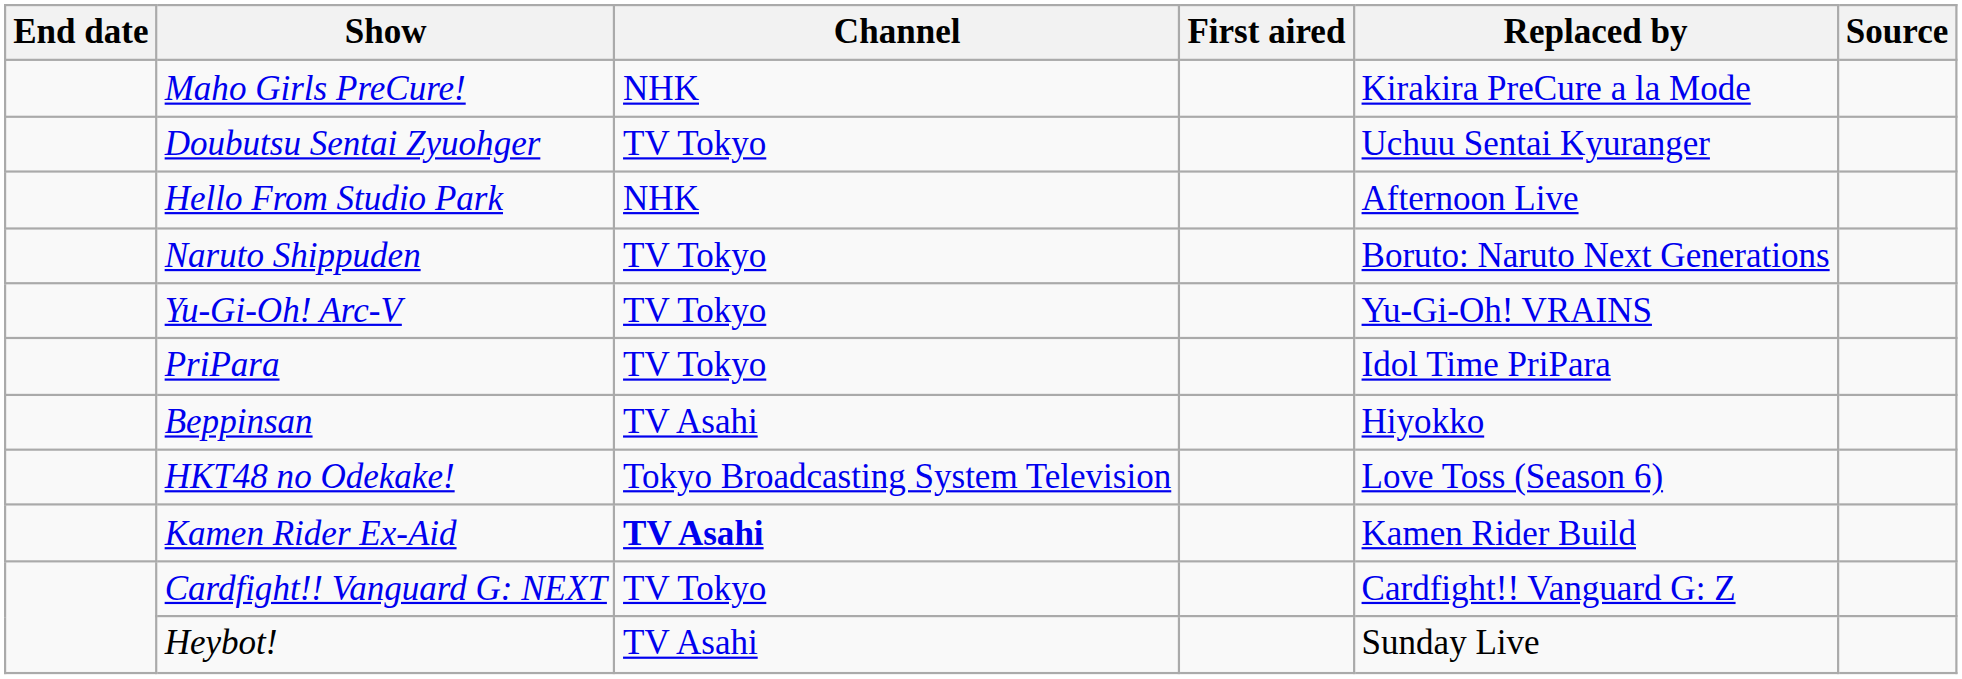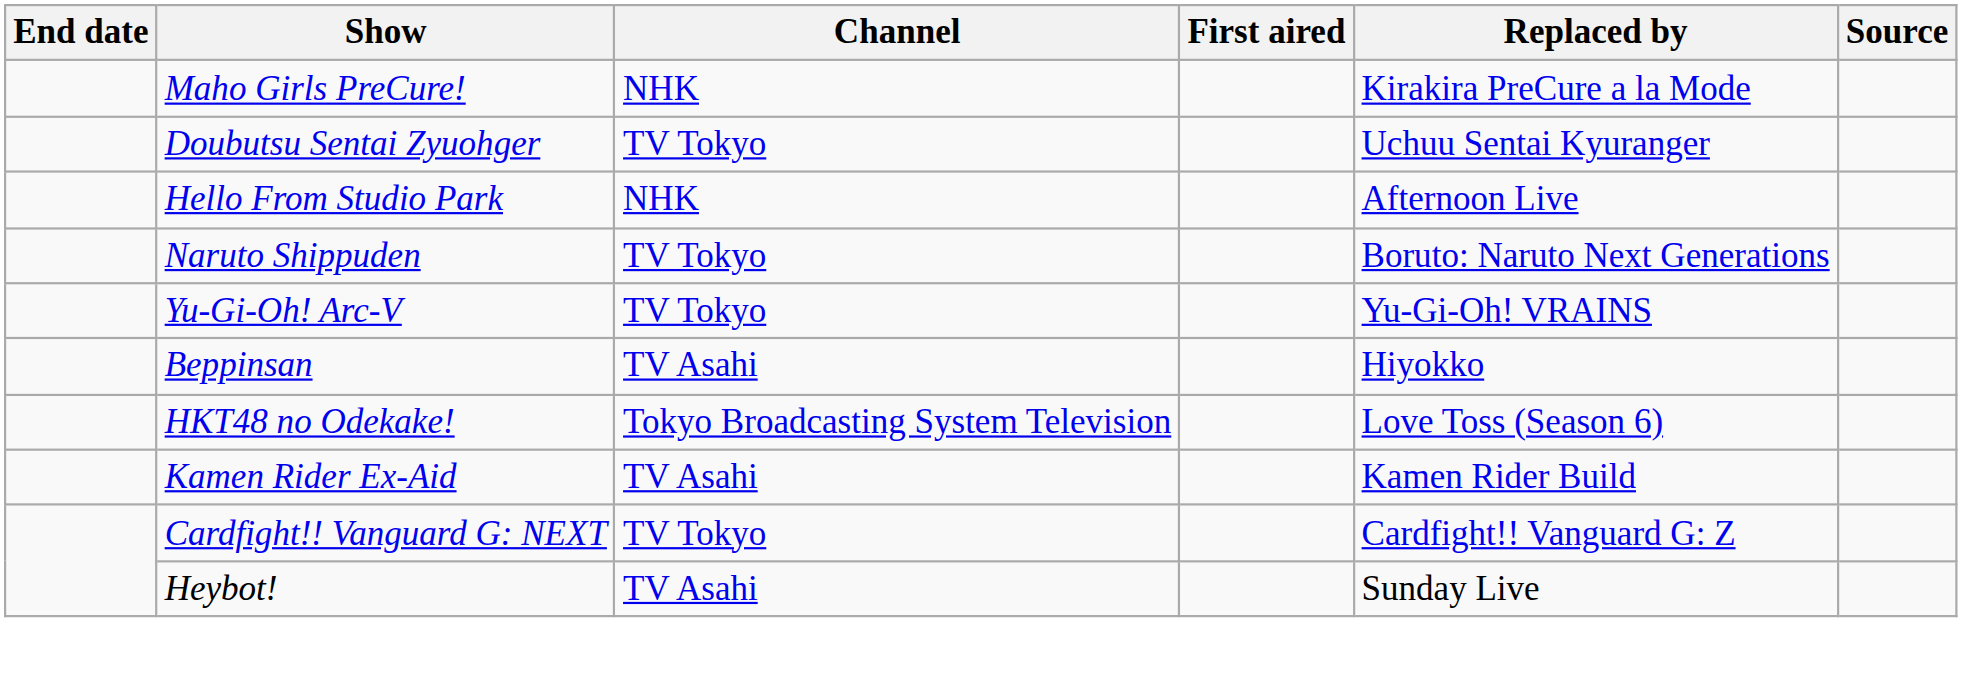- row: PriPara | TV Tokyo | Idol Time PriPara
Kamen Rider Ex-Aid | Channel: bold -> normal
